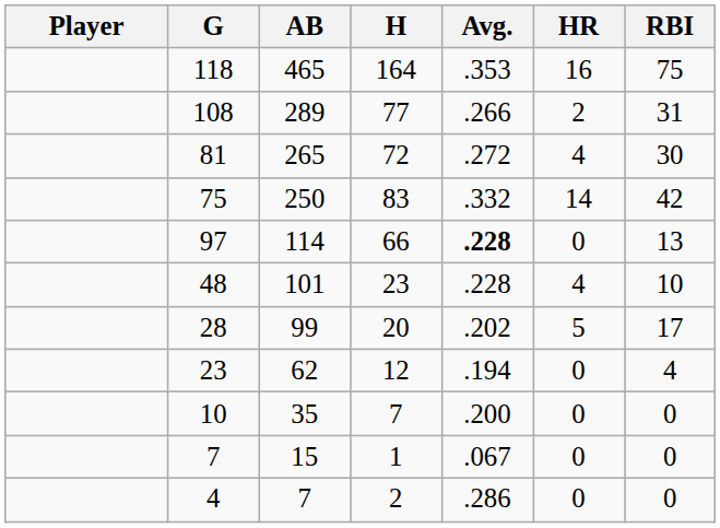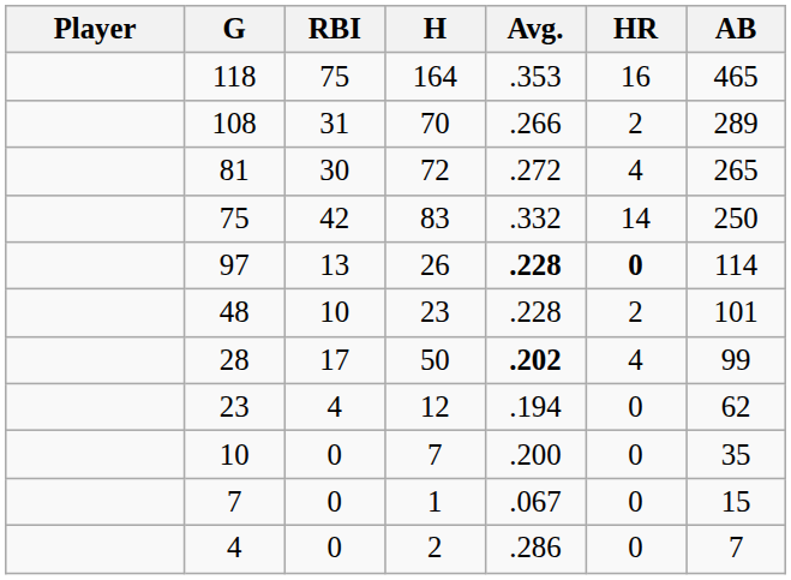columns swapped: AB <-> RBI
108 | H: 77 -> 70
97 | H: 66 -> 26
97 | HR: normal -> bold
48 | HR: 4 -> 2
28 | H: 20 -> 50
28 | Avg.: normal -> bold
28 | HR: 5 -> 4
